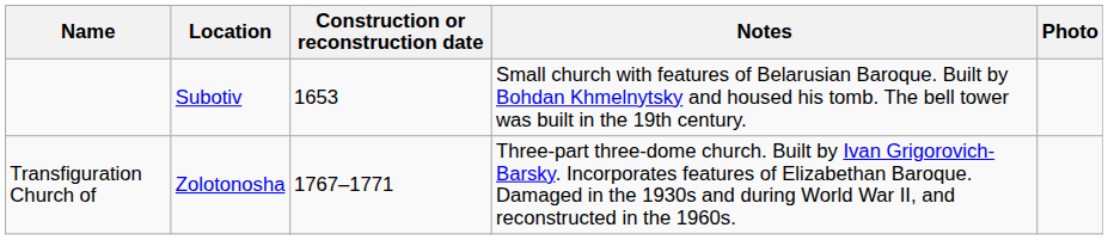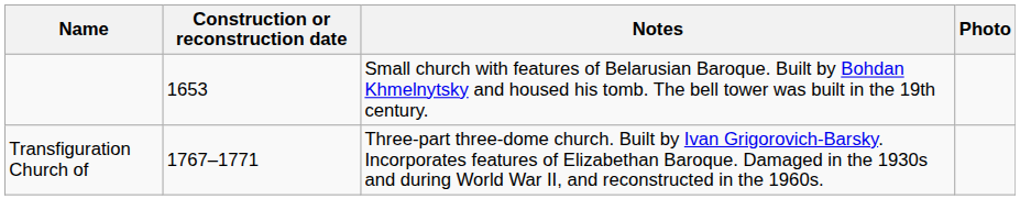- column: Location | Subotiv | Zolotonosha
